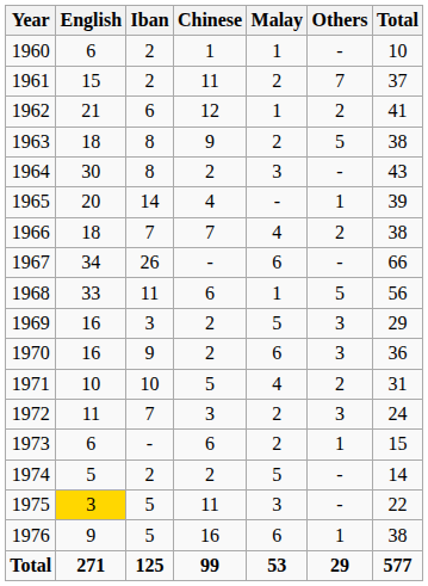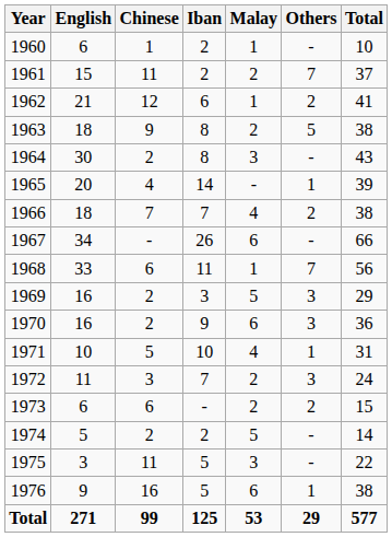columns swapped: Iban <-> Chinese
1968 | Others: 5 -> 7
1971 | Others: 2 -> 1
1973 | Others: 1 -> 2
1975 | English: gold background -> no background
